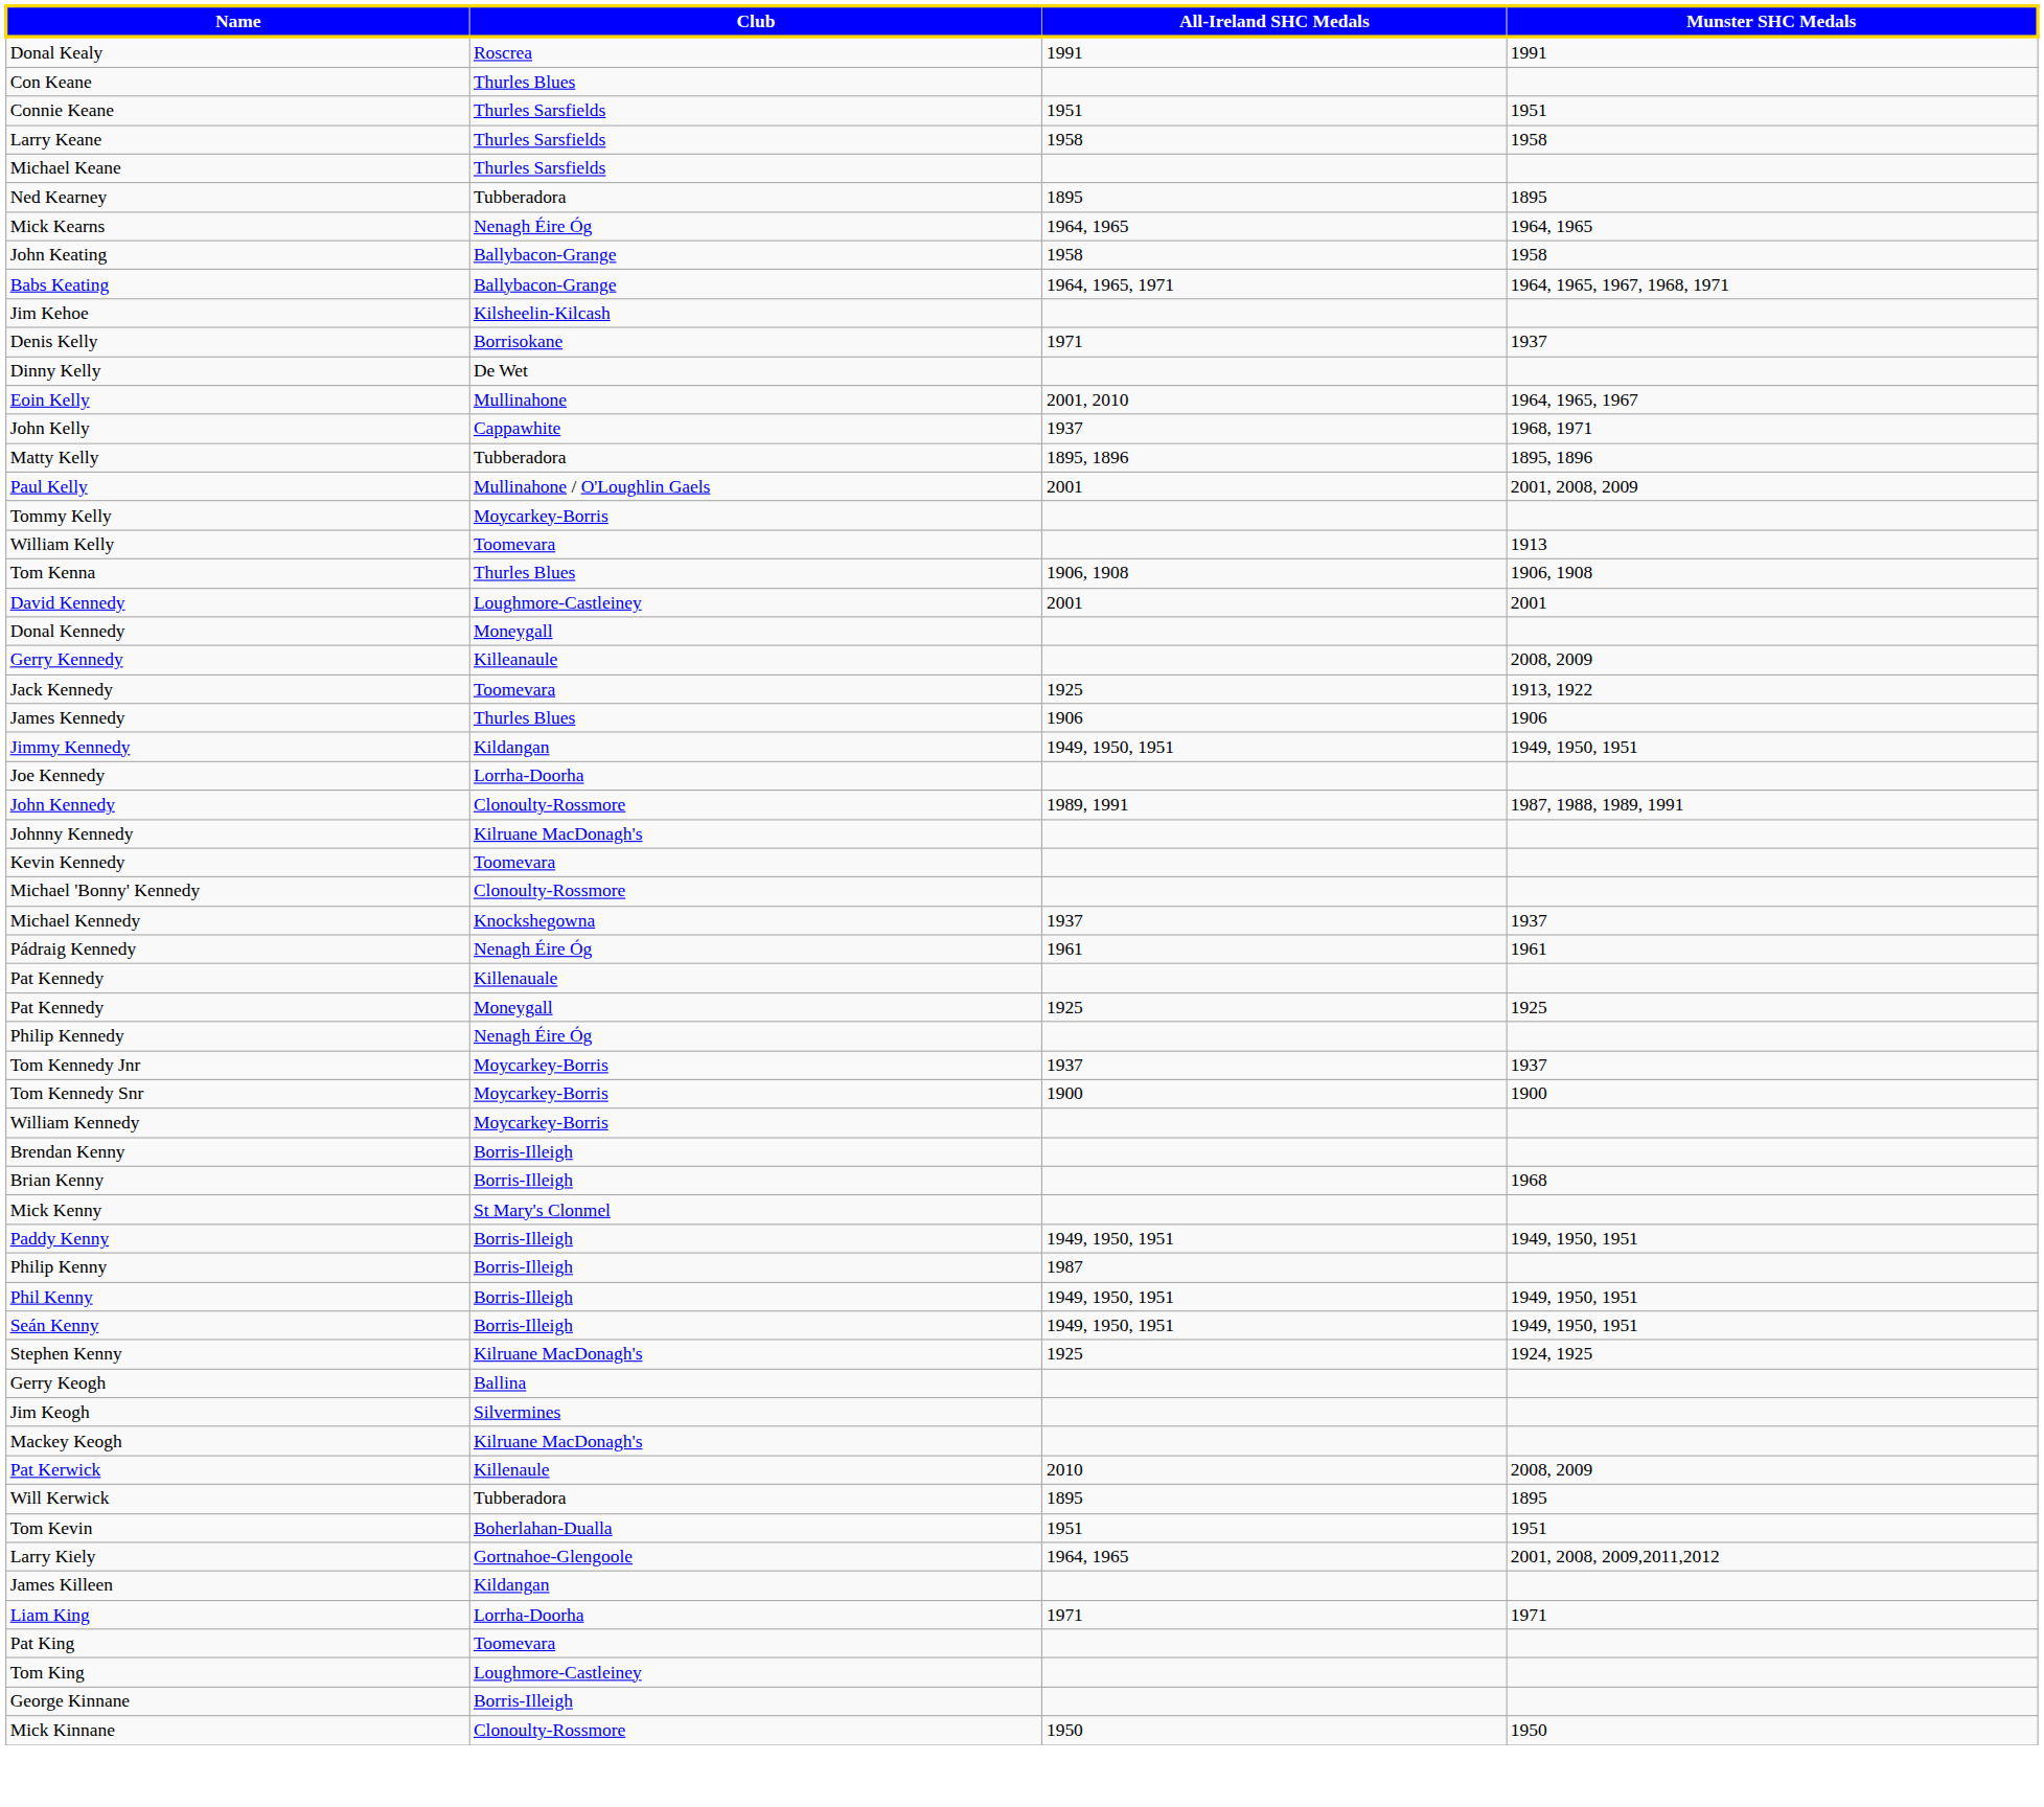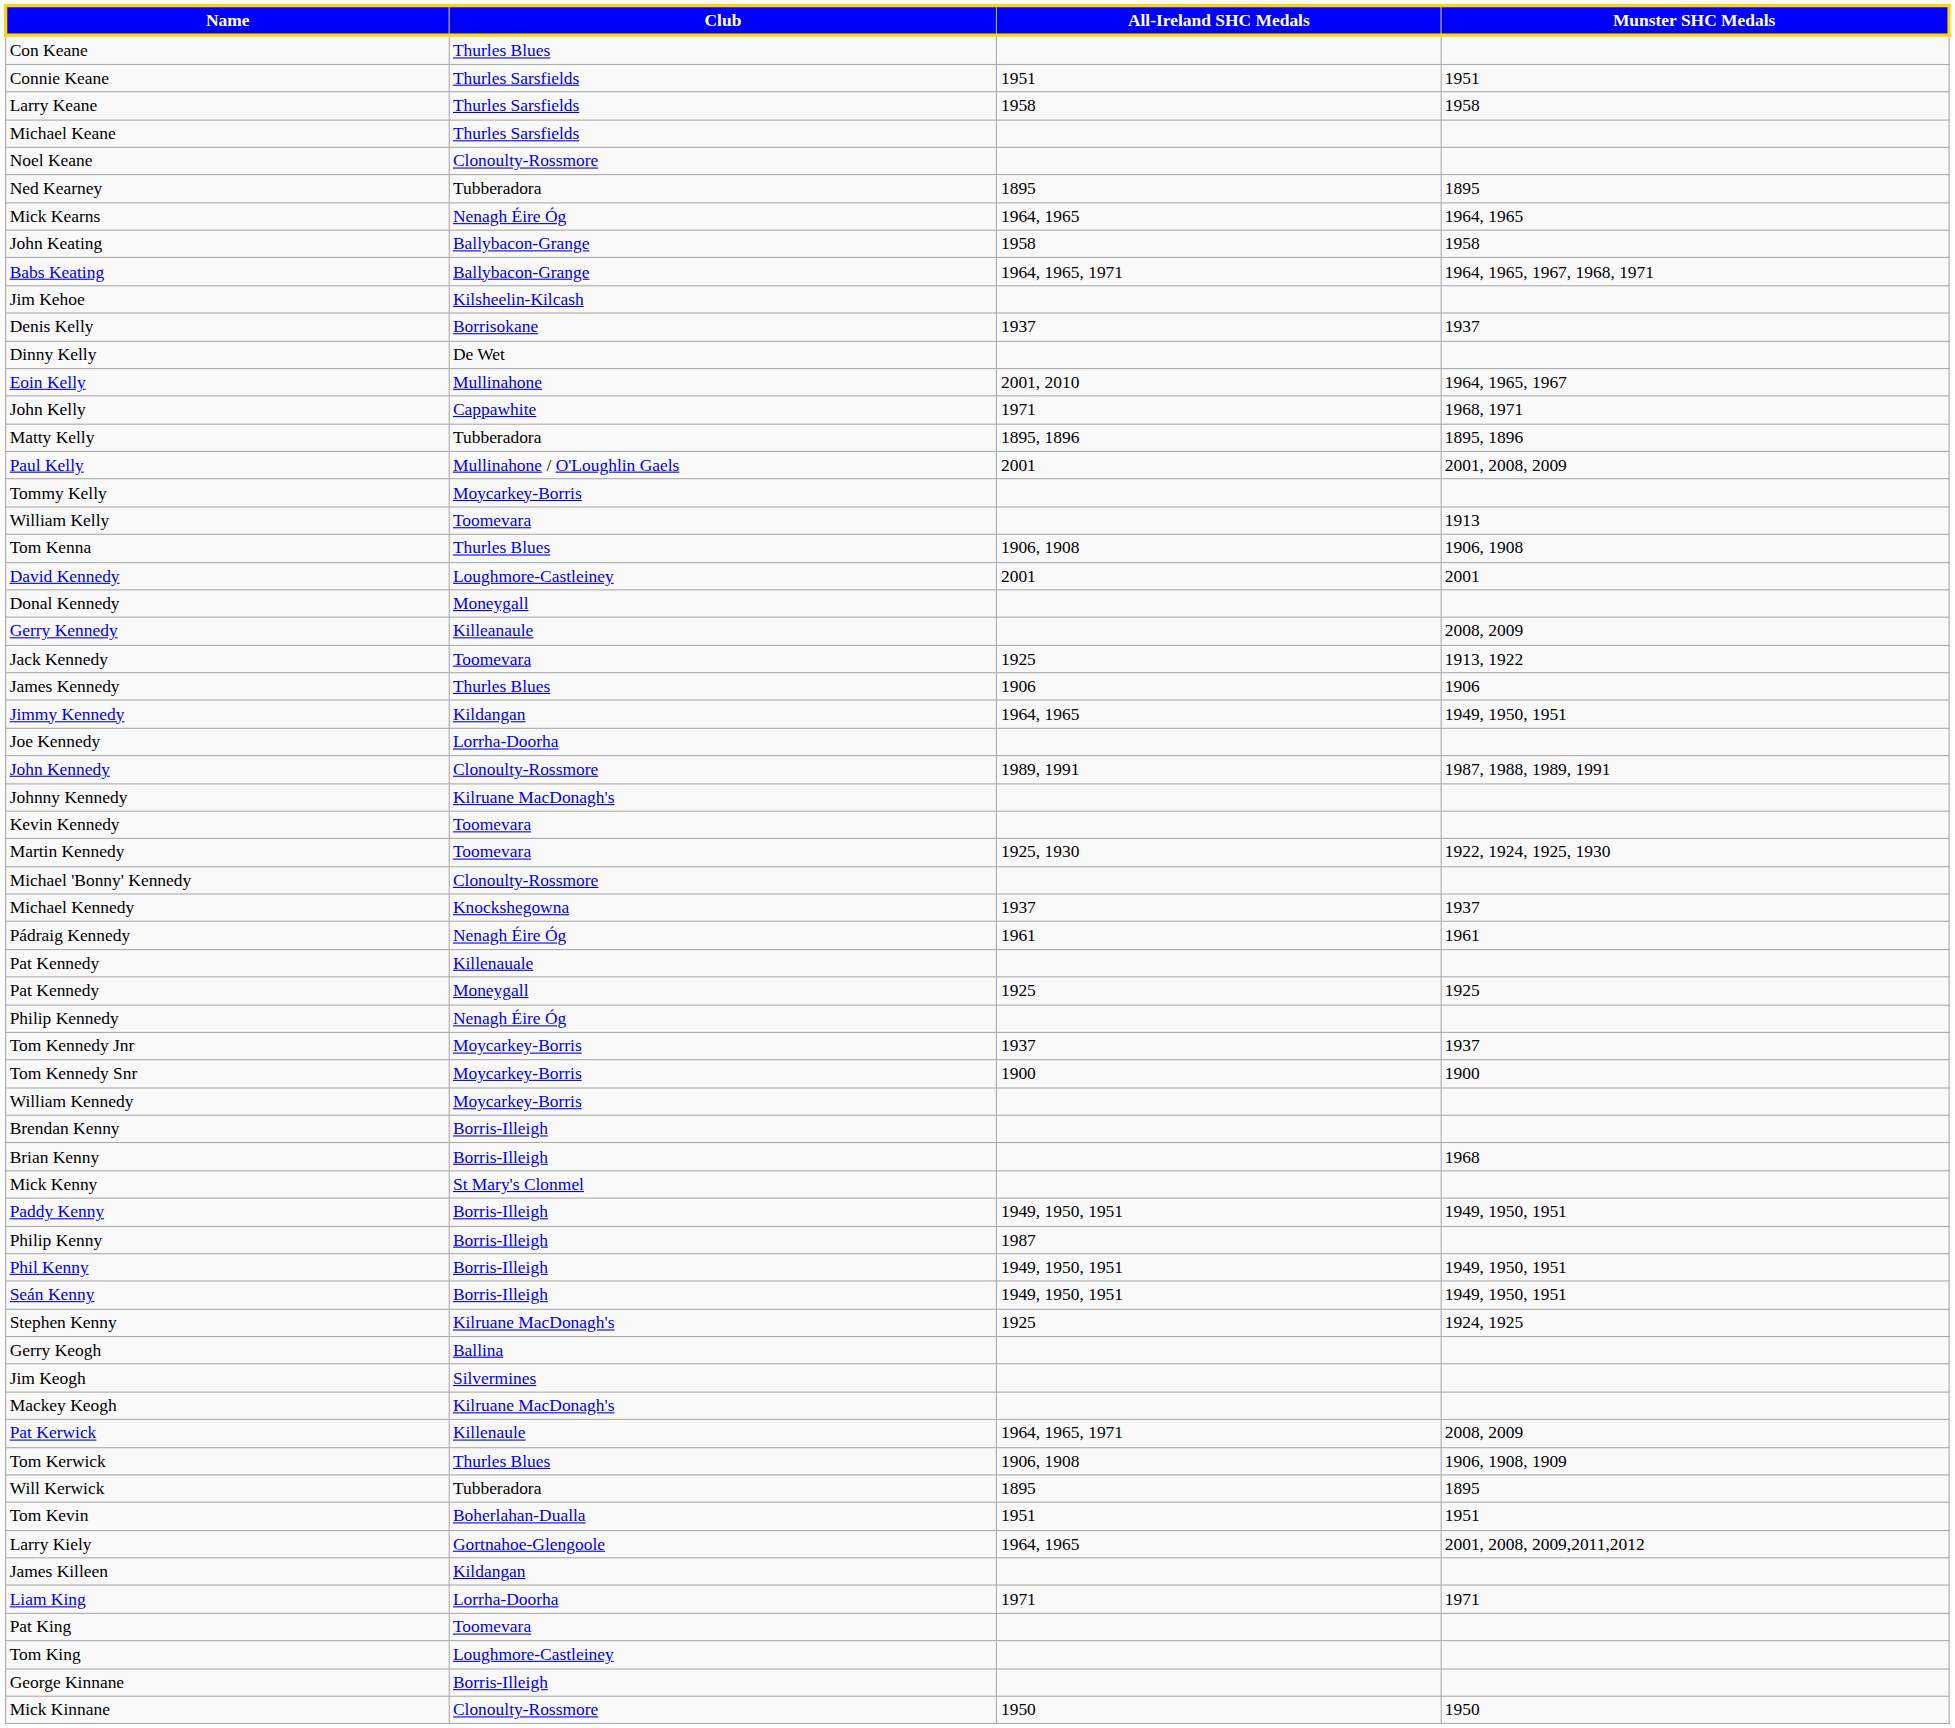- row: Donal Kealy | Roscrea | 1991 | 1991
+ row: Noel Keane | Clonoulty-Rossmore
Denis Kelly | All-Ireland SHC Medals: 1971 -> 1937
John Kelly | All-Ireland SHC Medals: 1937 -> 1971
Jimmy Kennedy | All-Ireland SHC Medals: 1949, 1950, 1951 -> 1964, 1965
+ row: Martin Kennedy | Toomevara | 1925, 1930 | 1922, 1924, 1925, 1930
Pat Kerwick | All-Ireland SHC Medals: 2010 -> 1964, 1965, 1971
+ row: Tom Kerwick | Thurles Blues | 1906, 1908 | 1906, 1908, 1909
